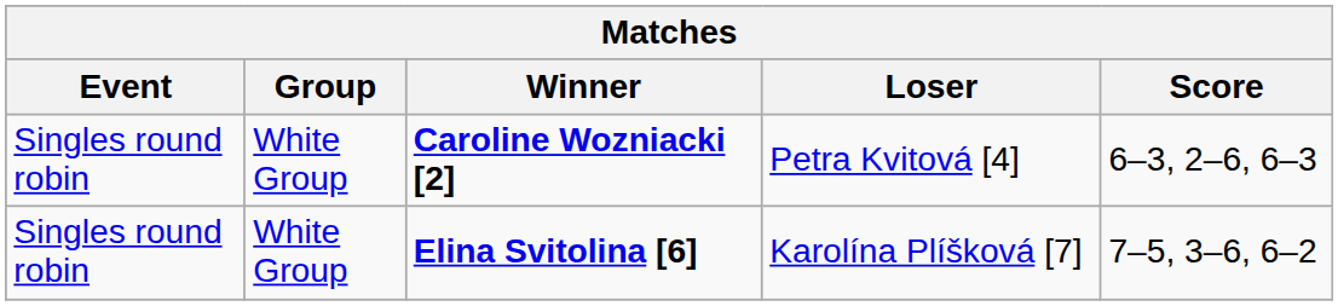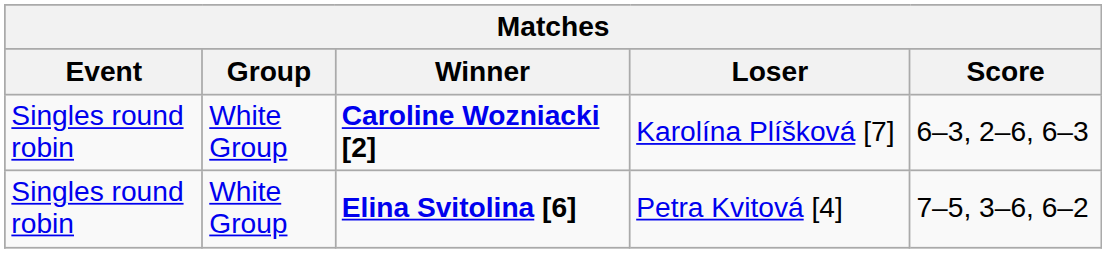Caroline Wozniacki [2] | Loser: Petra Kvitová [4] -> Karolína Plíšková [7]
Elina Svitolina [6] | Loser: Karolína Plíšková [7] -> Petra Kvitová [4]
